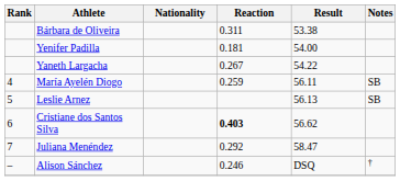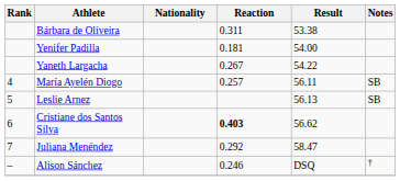María Ayelén Diogo | Reaction: 0.259 -> 0.257
